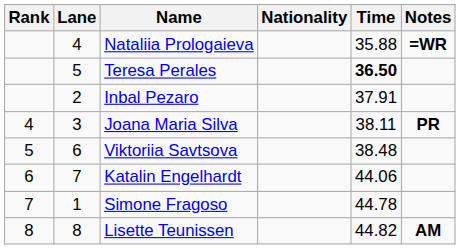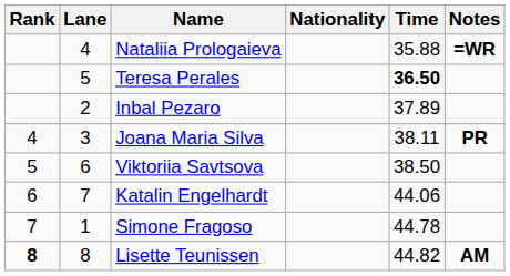Inbal Pezaro | Time: 37.91 -> 37.89
Viktoriia Savtsova | Time: 38.48 -> 38.50
Lisette Teunissen | Rank: normal -> bold
